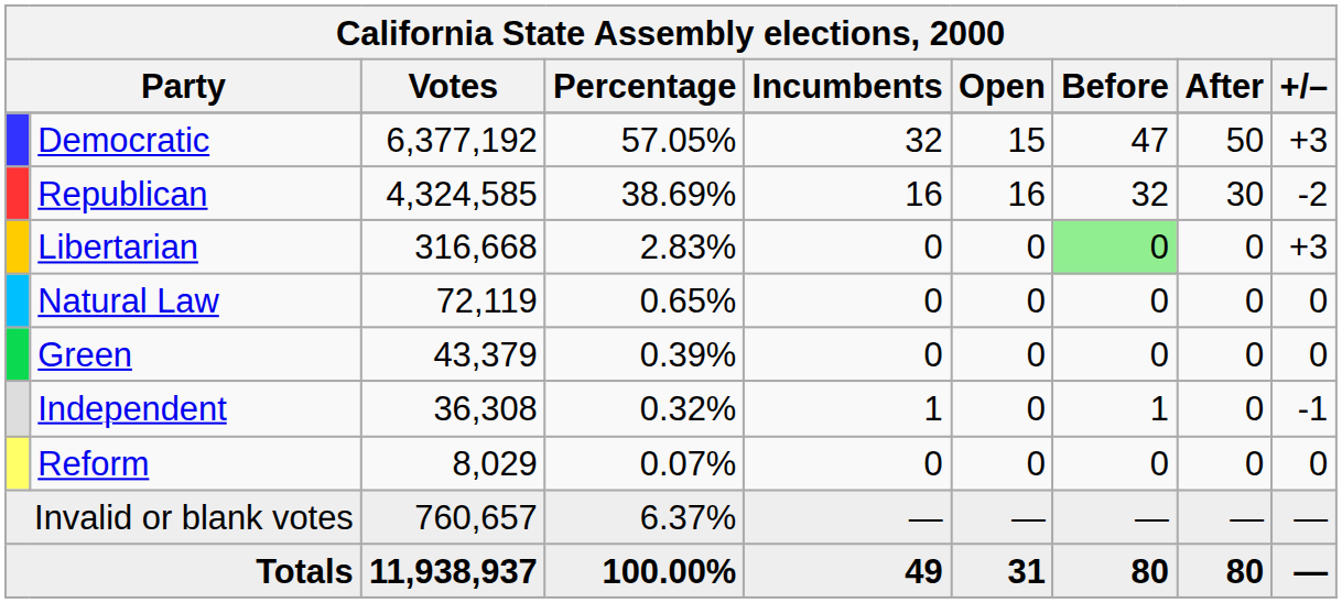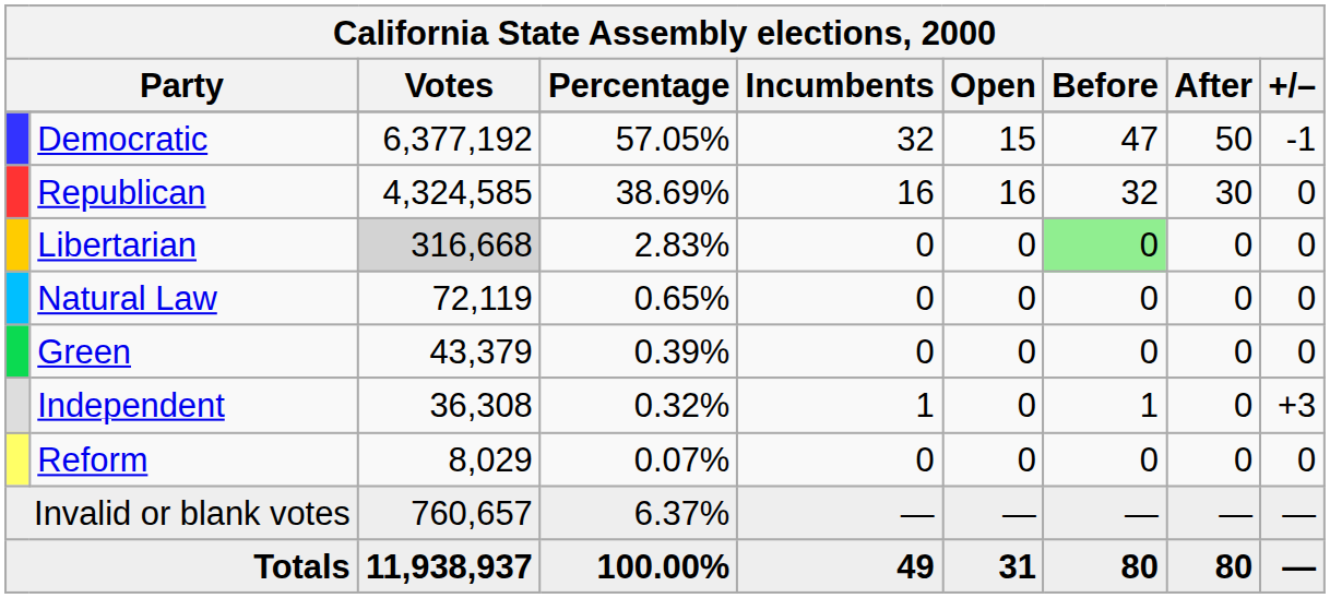Democratic | +/–: +3 -> -1
Republican | +/–: -2 -> 0
Libertarian | Votes: no background -> lightgrey background
Libertarian | +/–: +3 -> 0
Independent | +/–: -1 -> +3
